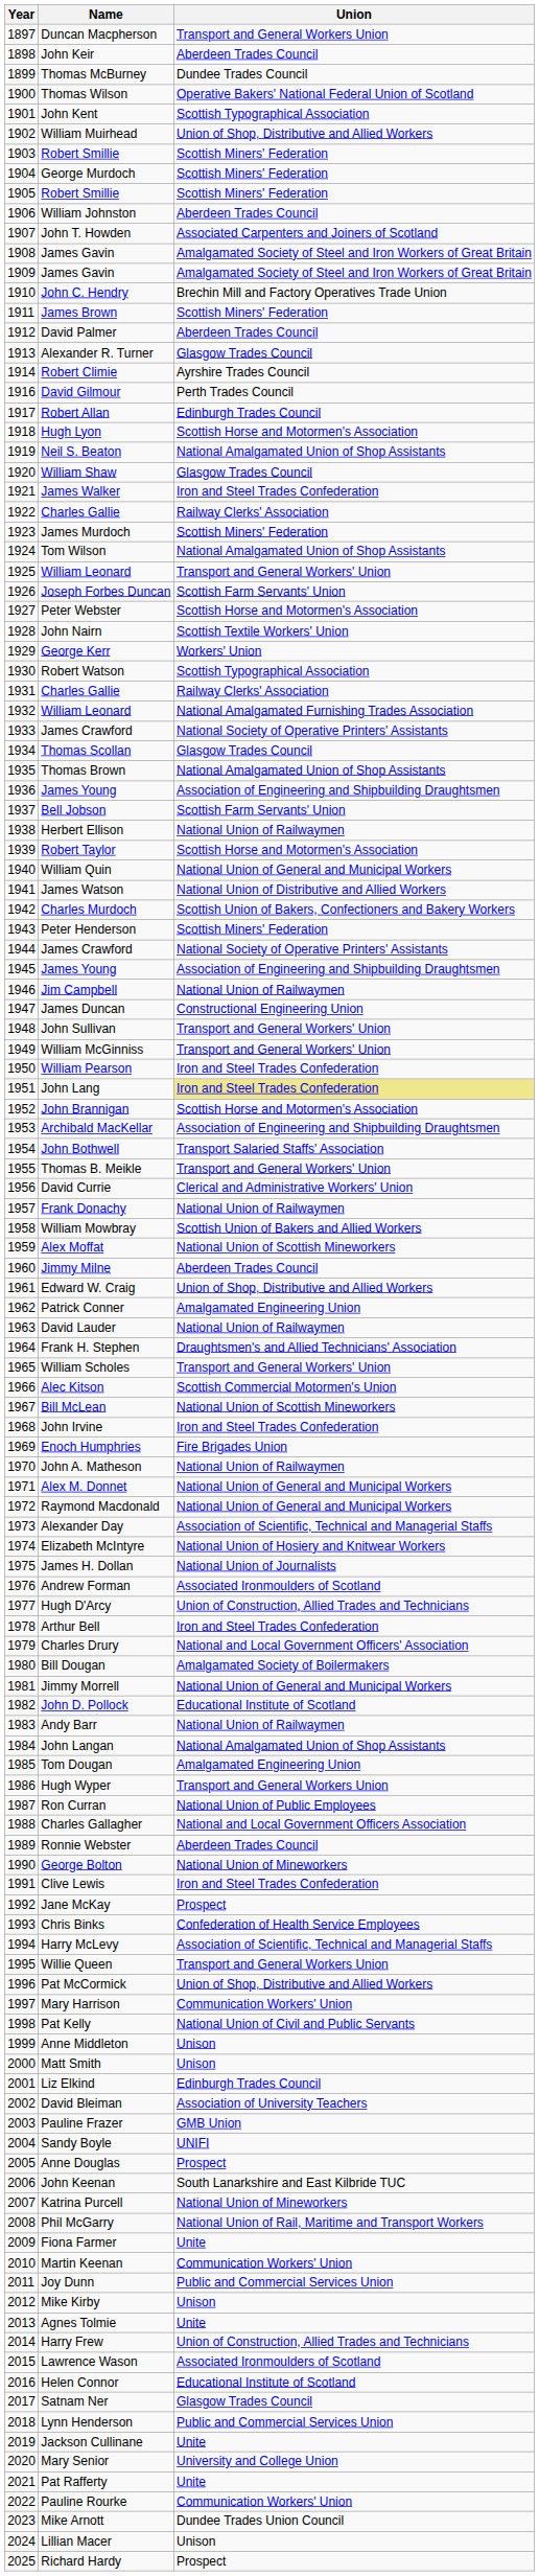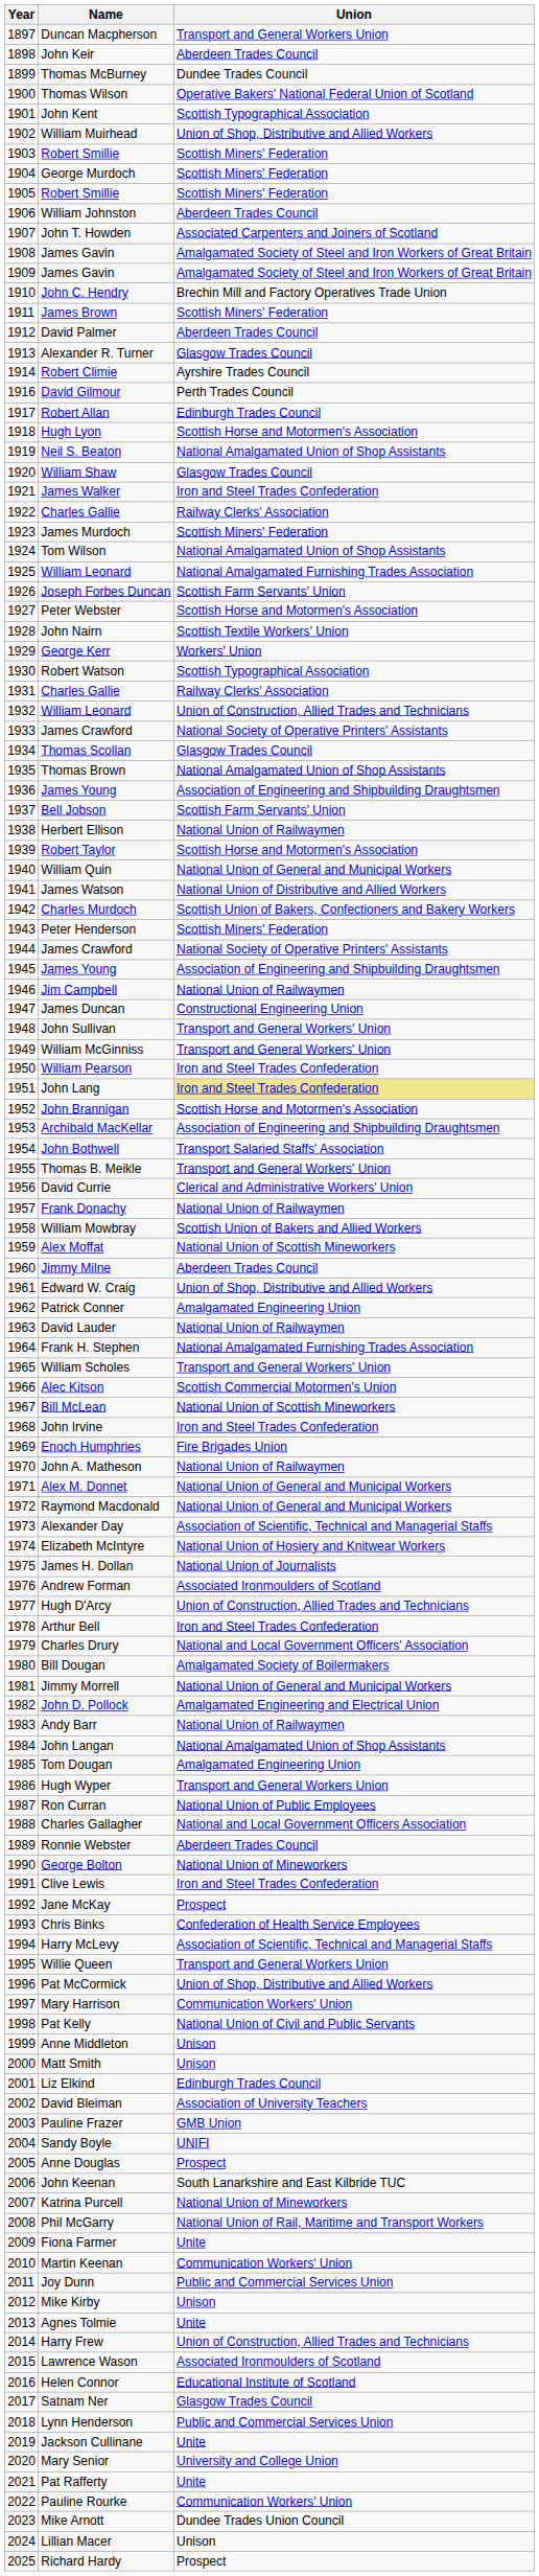1925 / William Leonard | Union: Transport and General Workers' Union -> National Amalgamated Furnishing Trades Association
1932 / William Leonard | Union: National Amalgamated Furnishing Trades Association -> Union of Construction, Allied Trades and Technicians
Frank H. Stephen | Union: Draughtsmen's and Allied Technicians' Association -> National Amalgamated Furnishing Trades Association
John D. Pollock | Union: Educational Institute of Scotland -> Amalgamated Engineering and Electrical Union
